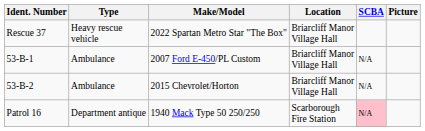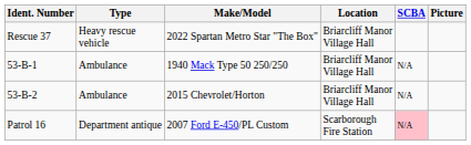53-B-1 | Make/Model: 2007 Ford E-450/PL Custom -> 1940 Mack Type 50 250/250
Patrol 16 | Make/Model: 1940 Mack Type 50 250/250 -> 2007 Ford E-450/PL Custom
